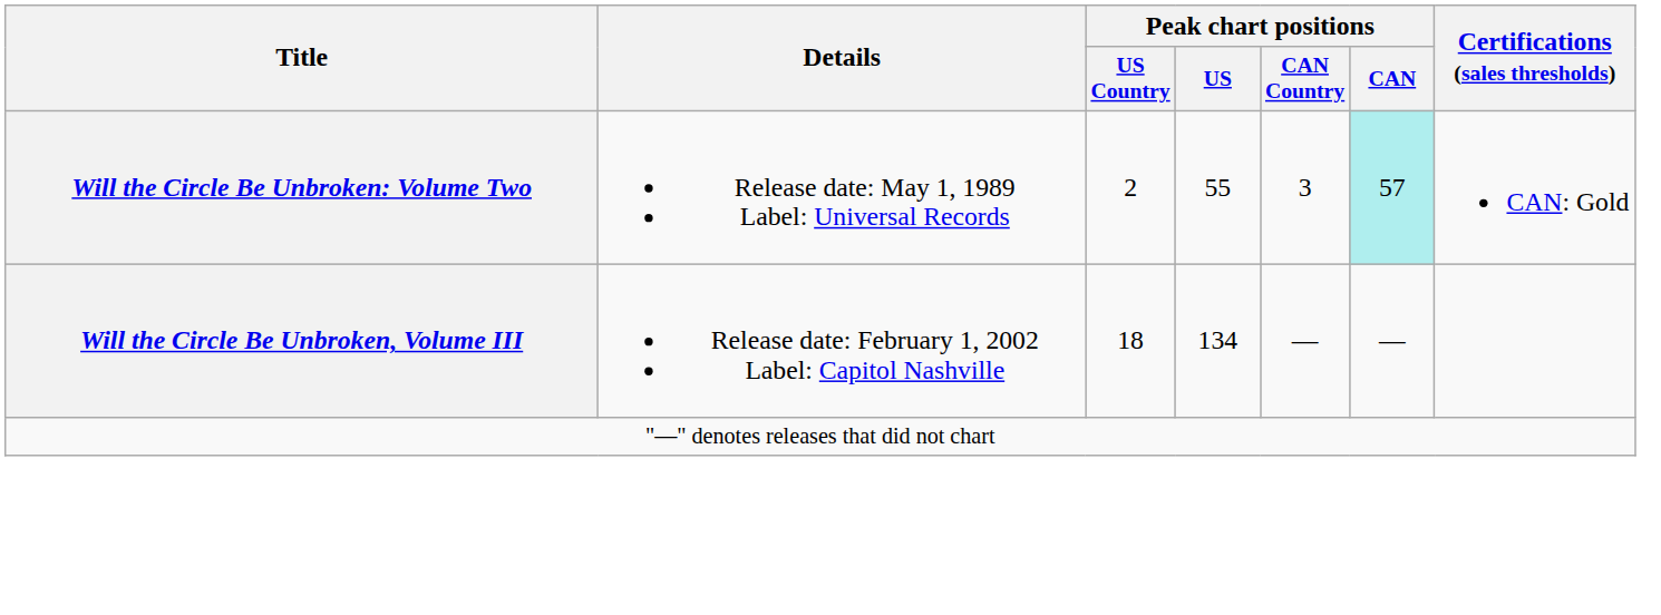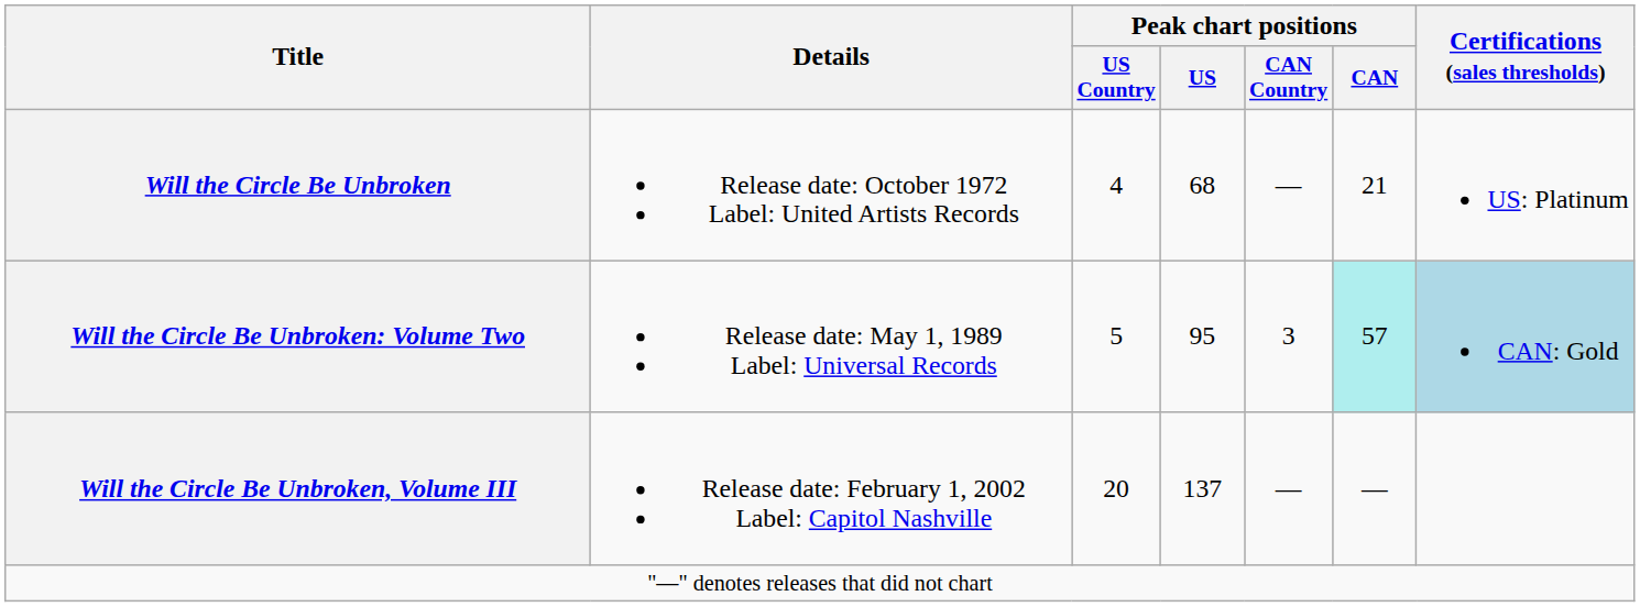+ row: Will the Circle Be Unbroken | Release date: October 1972 Label: United Artists Records | 4 | 68 | — | 21 | US: Platinum
Will the Circle Be Unbroken: Volume Two | Peak chart positions / US Country: 2 -> 5
Will the Circle Be Unbroken: Volume Two | Peak chart positions / US: 55 -> 95
Will the Circle Be Unbroken: Volume Two | Certifications (sales thresholds): no background -> lightblue background
Will the Circle Be Unbroken, Volume III | Peak chart positions / US Country: 18 -> 20
Will the Circle Be Unbroken, Volume III | Peak chart positions / US: 134 -> 137
